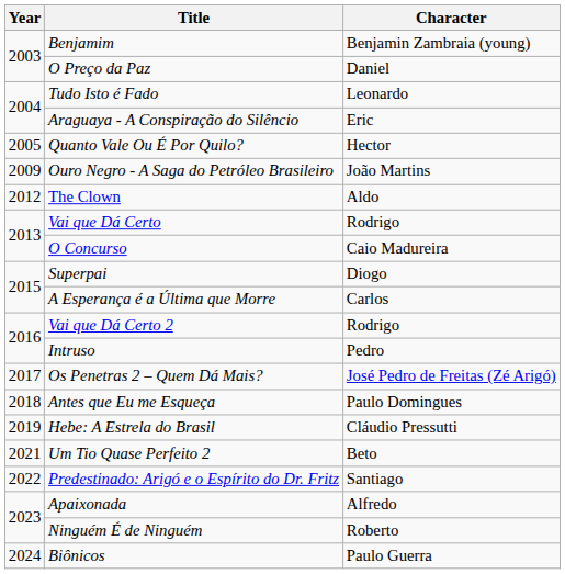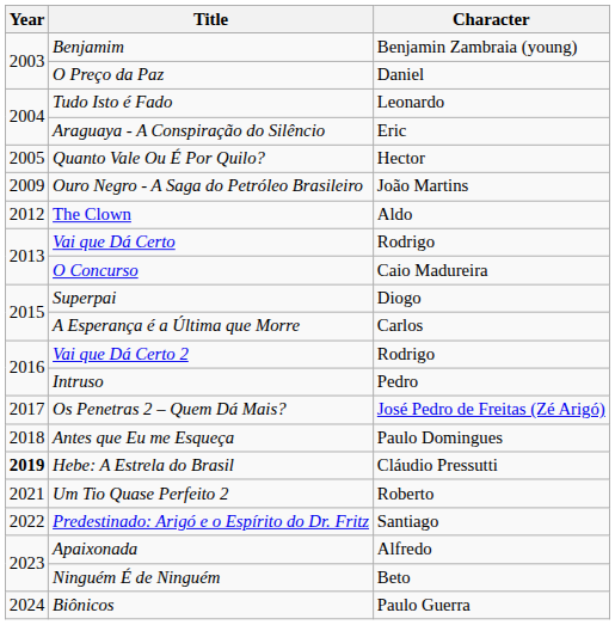Hebe: A Estrela do Brasil | Year: normal -> bold
Um Tio Quase Perfeito 2 | Character: Beto -> Roberto
Ninguém É de Ninguém | Character: Roberto -> Beto
